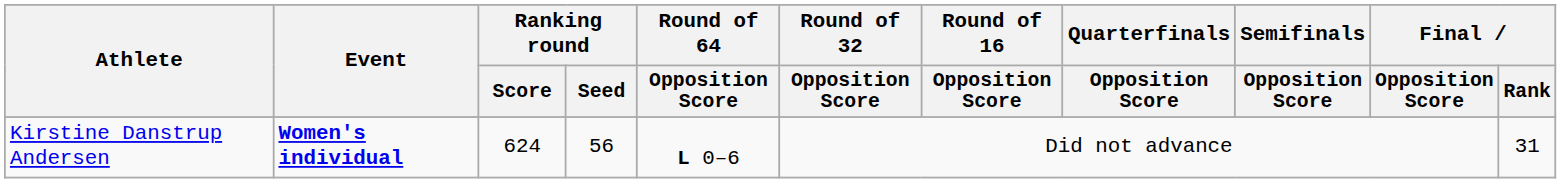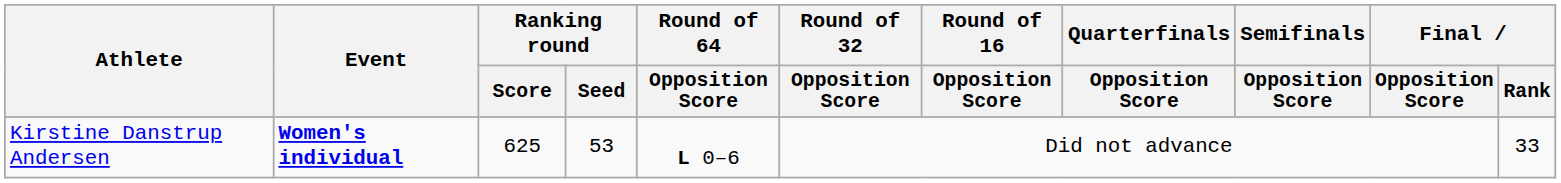Kirstine Danstrup Andersen | Ranking round / Score: 624 -> 625
Kirstine Danstrup Andersen | Ranking round / Seed: 56 -> 53
Kirstine Danstrup Andersen | Final / Rank: 31 -> 33
